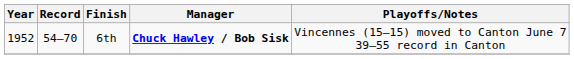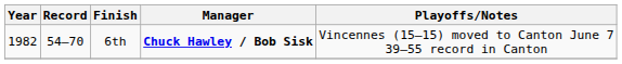6th | Year: 1952 -> 1982
